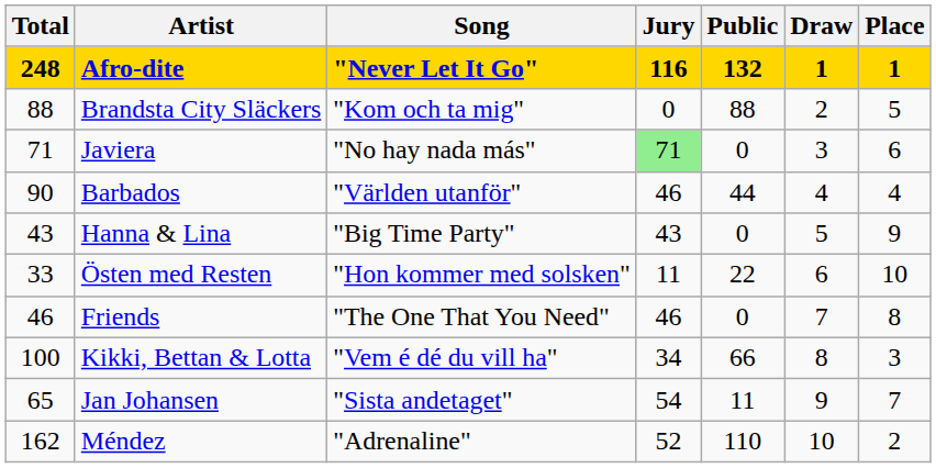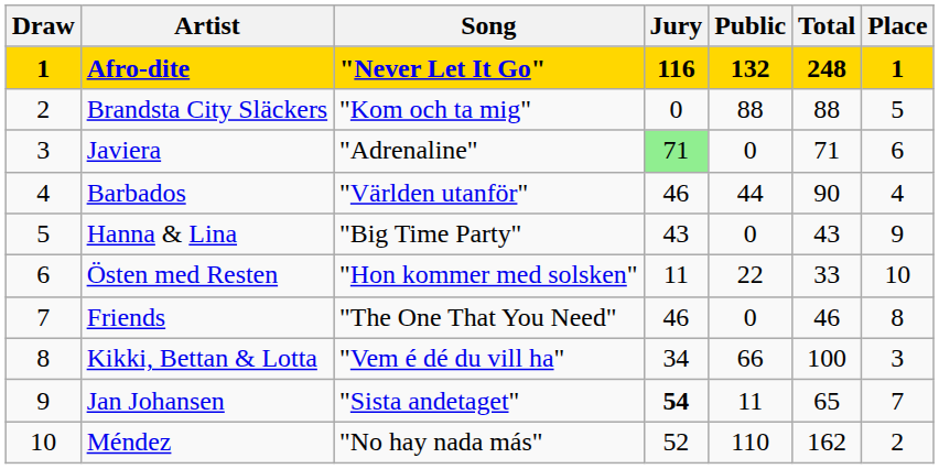columns swapped: Draw <-> Total
Javiera | Song: "No hay nada más" -> "Adrenaline"
Jan Johansen | Jury: normal -> bold
Méndez | Song: "Adrenaline" -> "No hay nada más"
